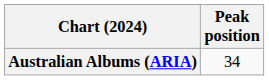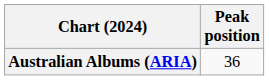Australian Albums (ARIA) | Peak position: 34 -> 36
